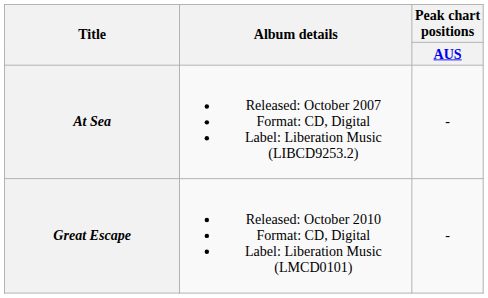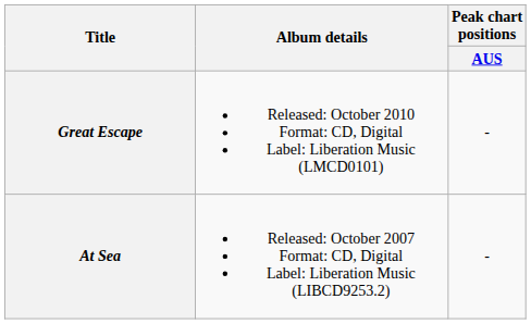rows swapped: At Sea <-> Great Escape
